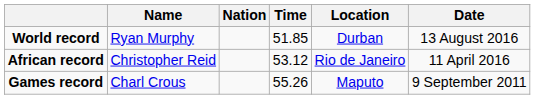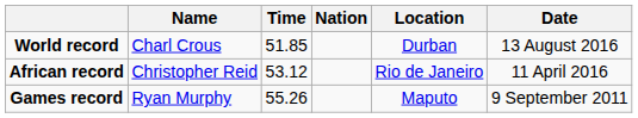columns swapped: Nation <-> Time
World record | Name: Ryan Murphy -> Charl Crous
Games record | Name: Charl Crous -> Ryan Murphy
